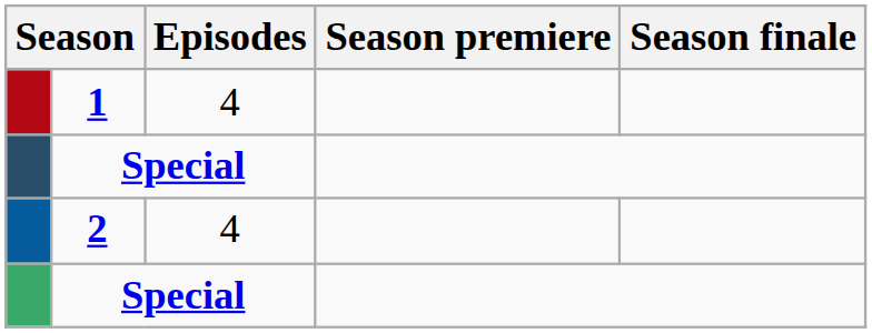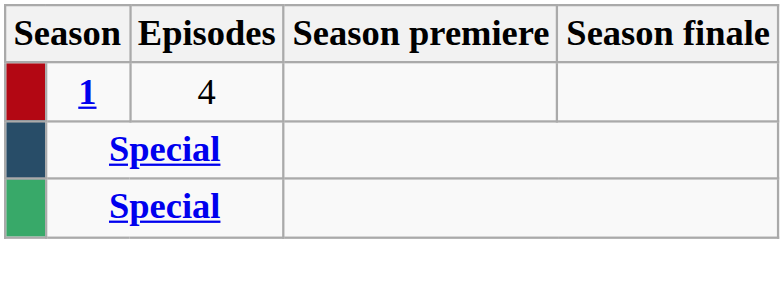- row: 2 | 4
